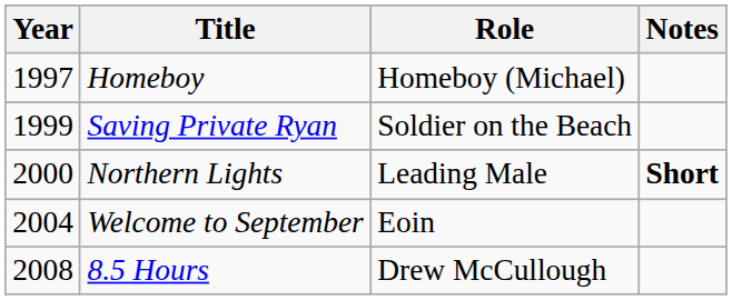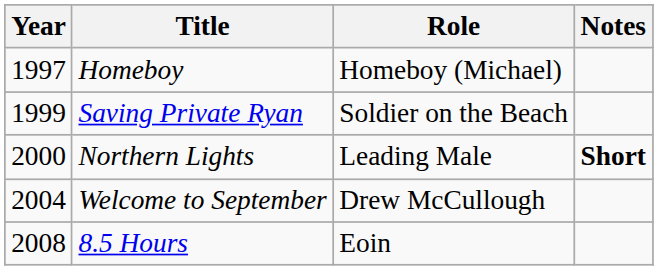Welcome to September | Role: Eoin -> Drew McCullough
8.5 Hours | Role: Drew McCullough -> Eoin
